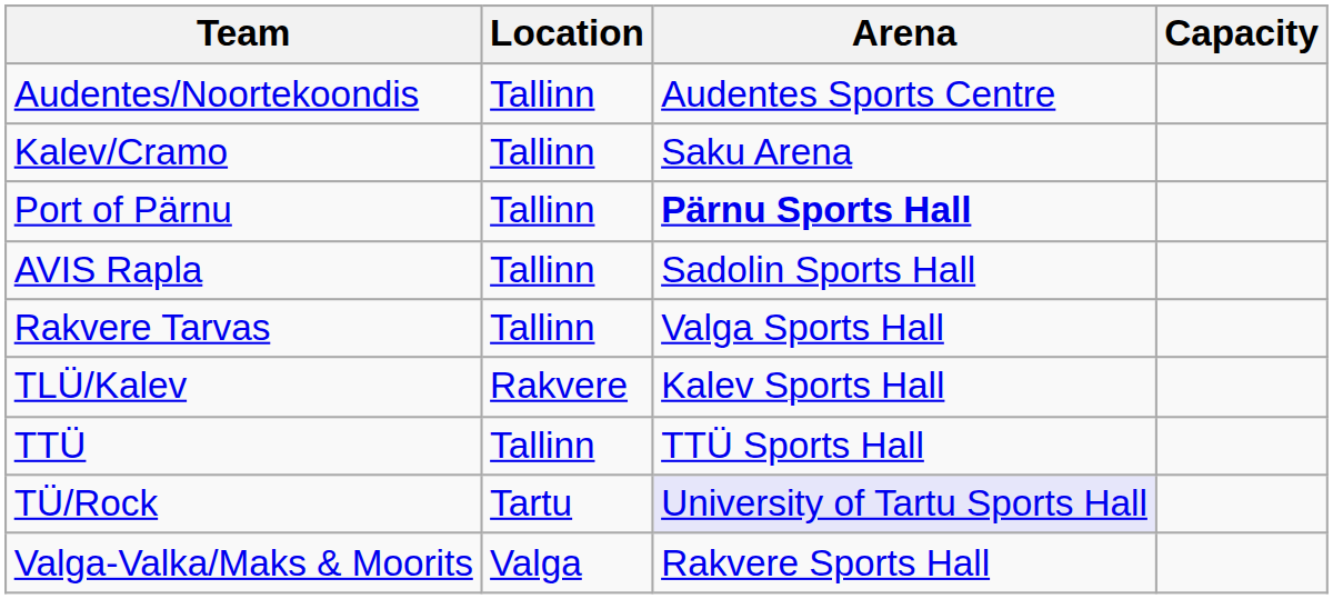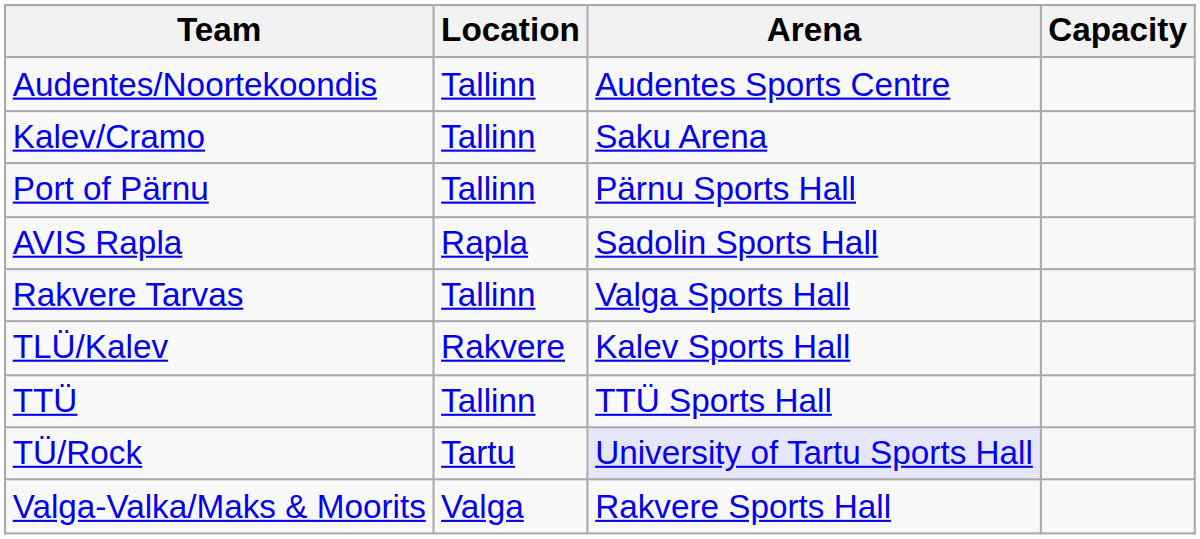Port of Pärnu | Arena: bold -> normal
AVIS Rapla | Location: Tallinn -> Rapla
